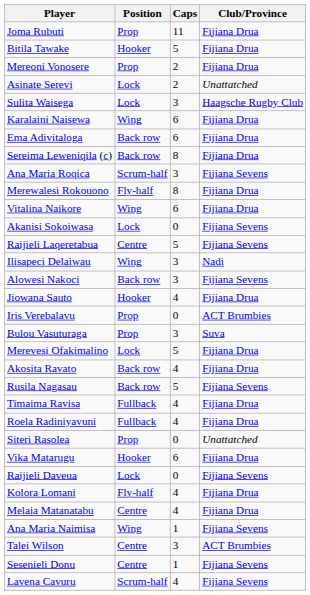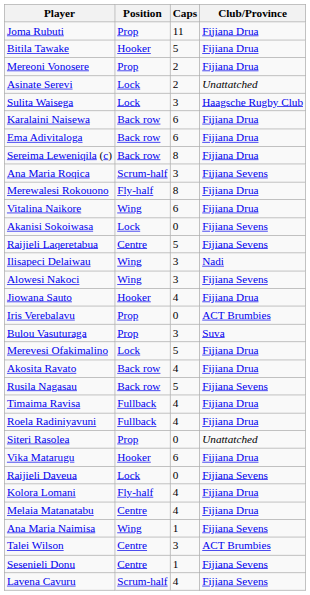Karalaini Naisewa | Position: Wing -> Back row
Alowesi Nakoci | Position: Back row -> Wing
